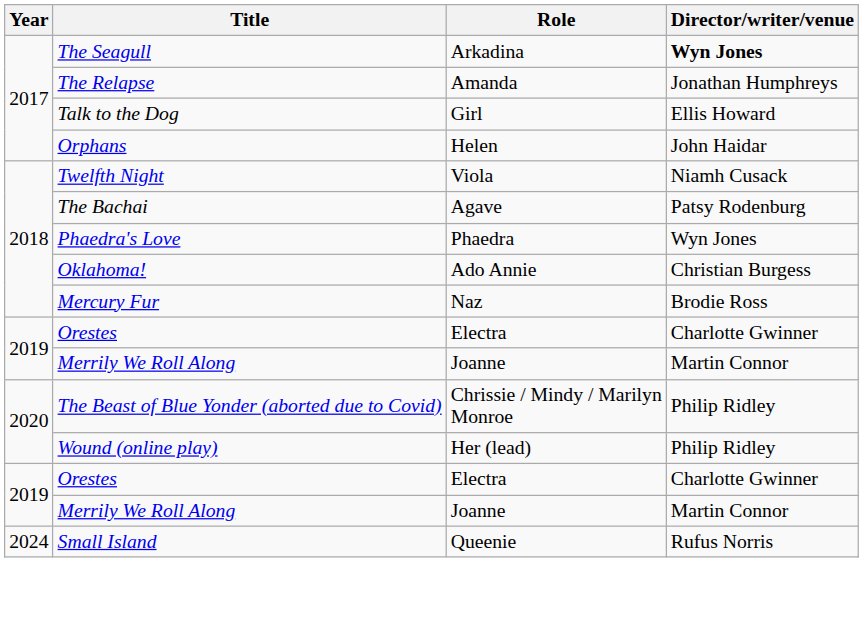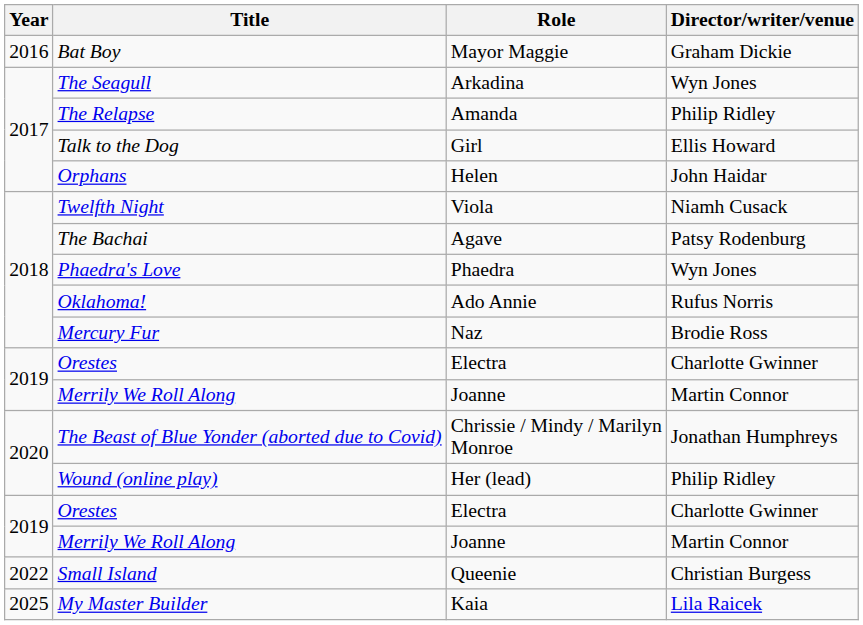+ row: 2016 | Bat Boy | Mayor Maggie | Graham Dickie
The Seagull | Director/writer/venue: bold -> normal
The Relapse | Director/writer/venue: Jonathan Humphreys -> Philip Ridley
Oklahoma! | Director/writer/venue: Christian Burgess -> Rufus Norris
The Beast of Blue Yonder (aborted due to Covid) | Director/writer/venue: Philip Ridley -> Jonathan Humphreys
Small Island | Year: 2024 -> 2022
Small Island | Director/writer/venue: Rufus Norris -> Christian Burgess
+ row: 2025 | My Master Builder | Kaia | Lila Raicek
